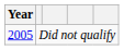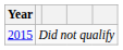Did not qualify | Year: 2005 -> 2015
